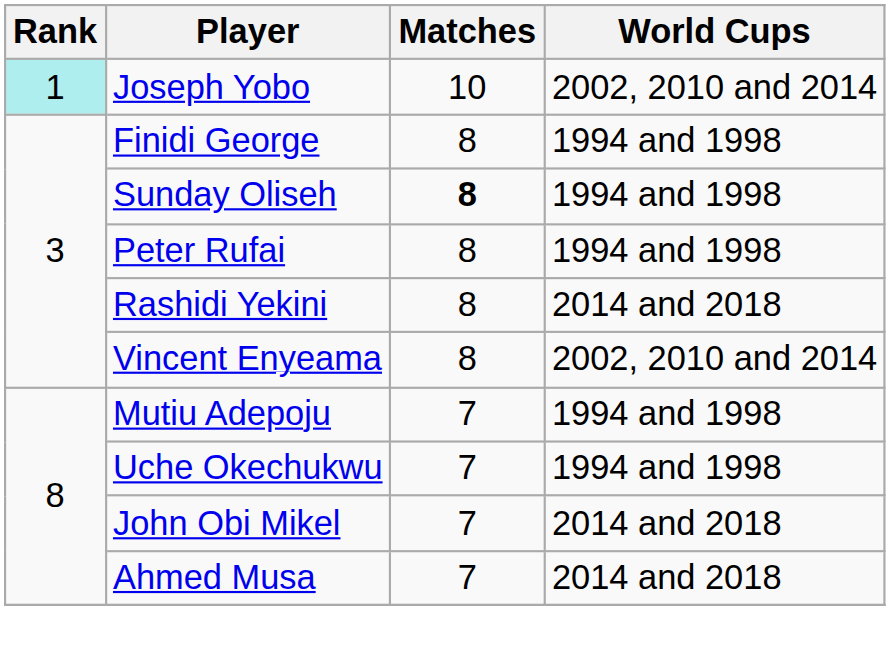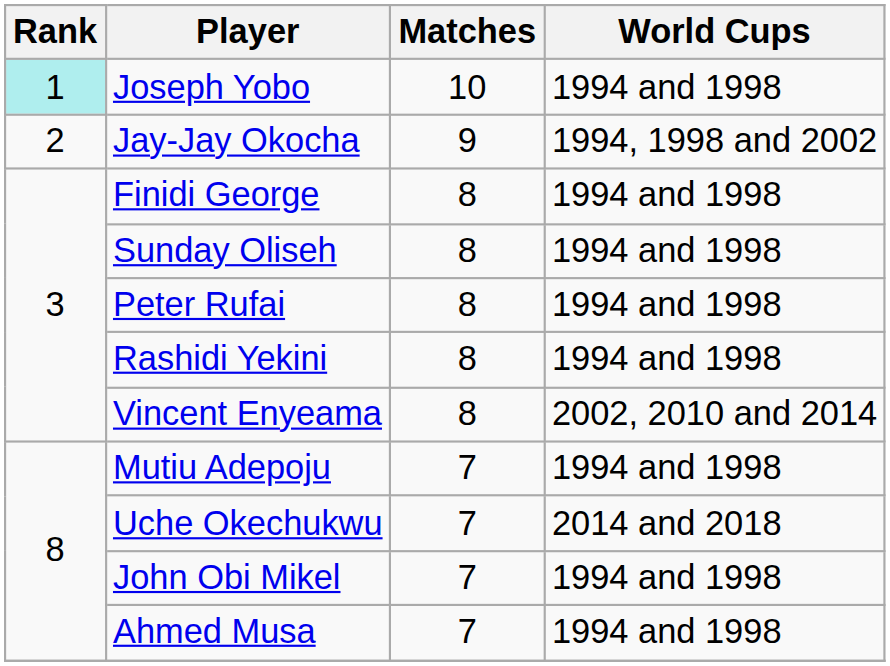Joseph Yobo | World Cups: 2002, 2010 and 2014 -> 1994 and 1998
+ row: 2 | Jay-Jay Okocha | 9 | 1994, 1998 and 2002
Sunday Oliseh | Matches: bold -> normal
Rashidi Yekini | World Cups: 2014 and 2018 -> 1994 and 1998
Uche Okechukwu | World Cups: 1994 and 1998 -> 2014 and 2018
John Obi Mikel | World Cups: 2014 and 2018 -> 1994 and 1998
Ahmed Musa | World Cups: 2014 and 2018 -> 1994 and 1998
